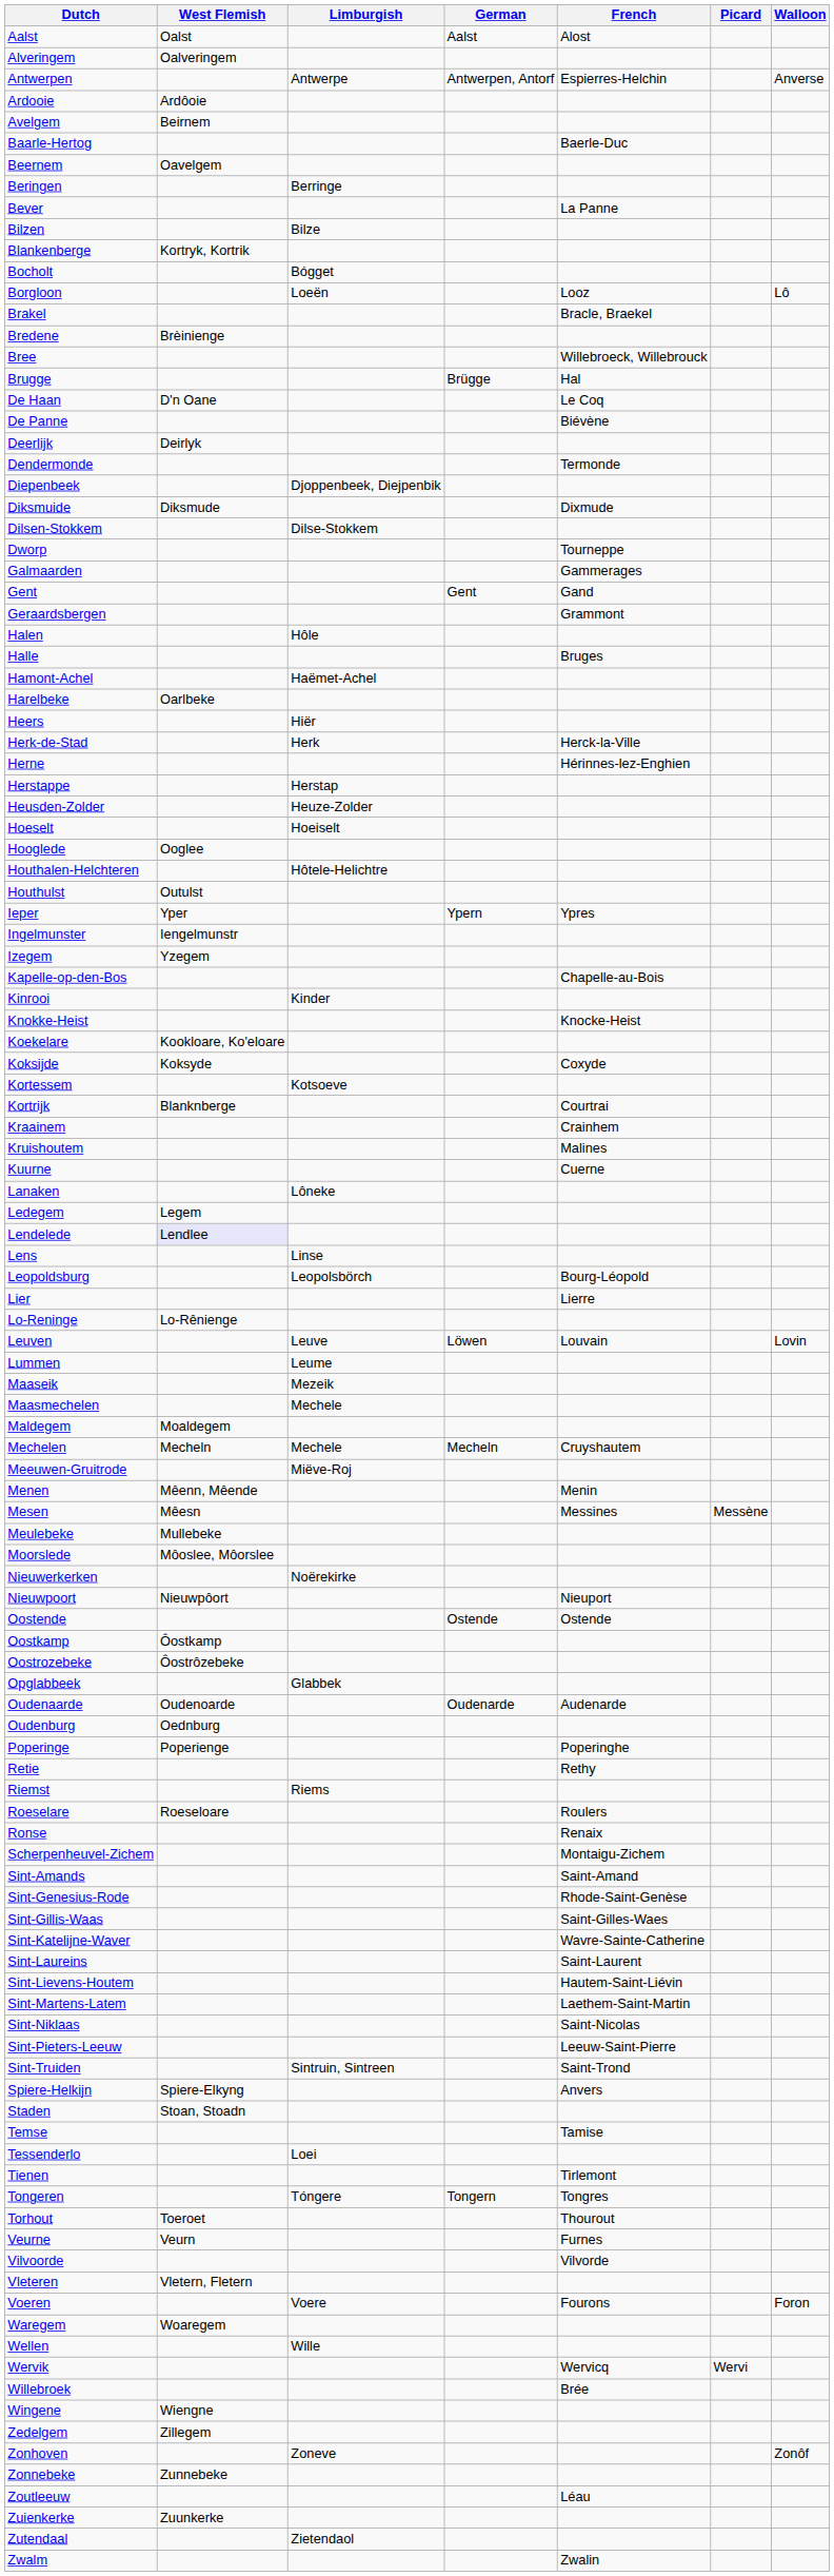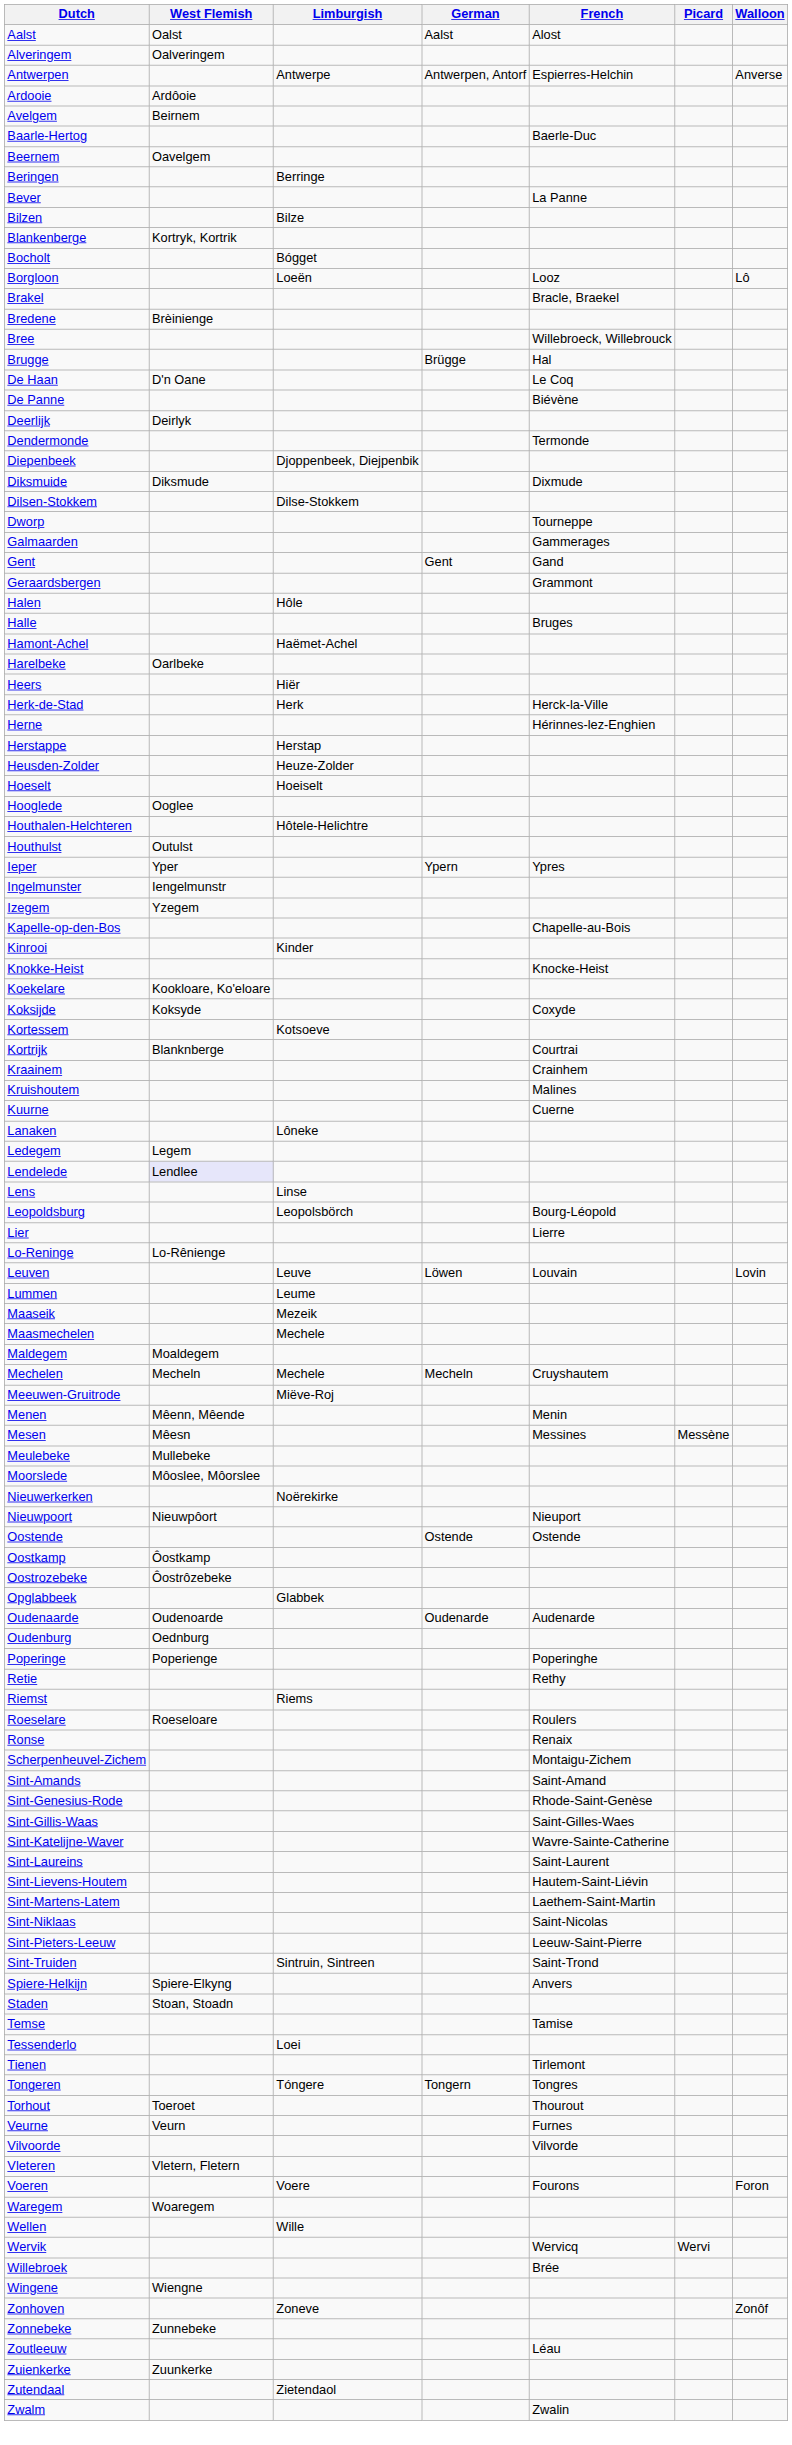- row: Zedelgem | Zillegem
